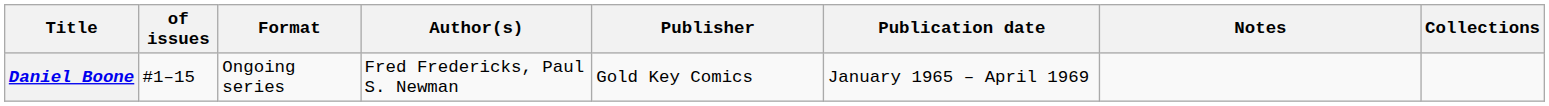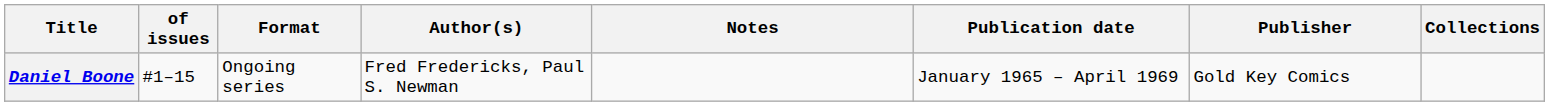columns swapped: Publisher <-> Notes
